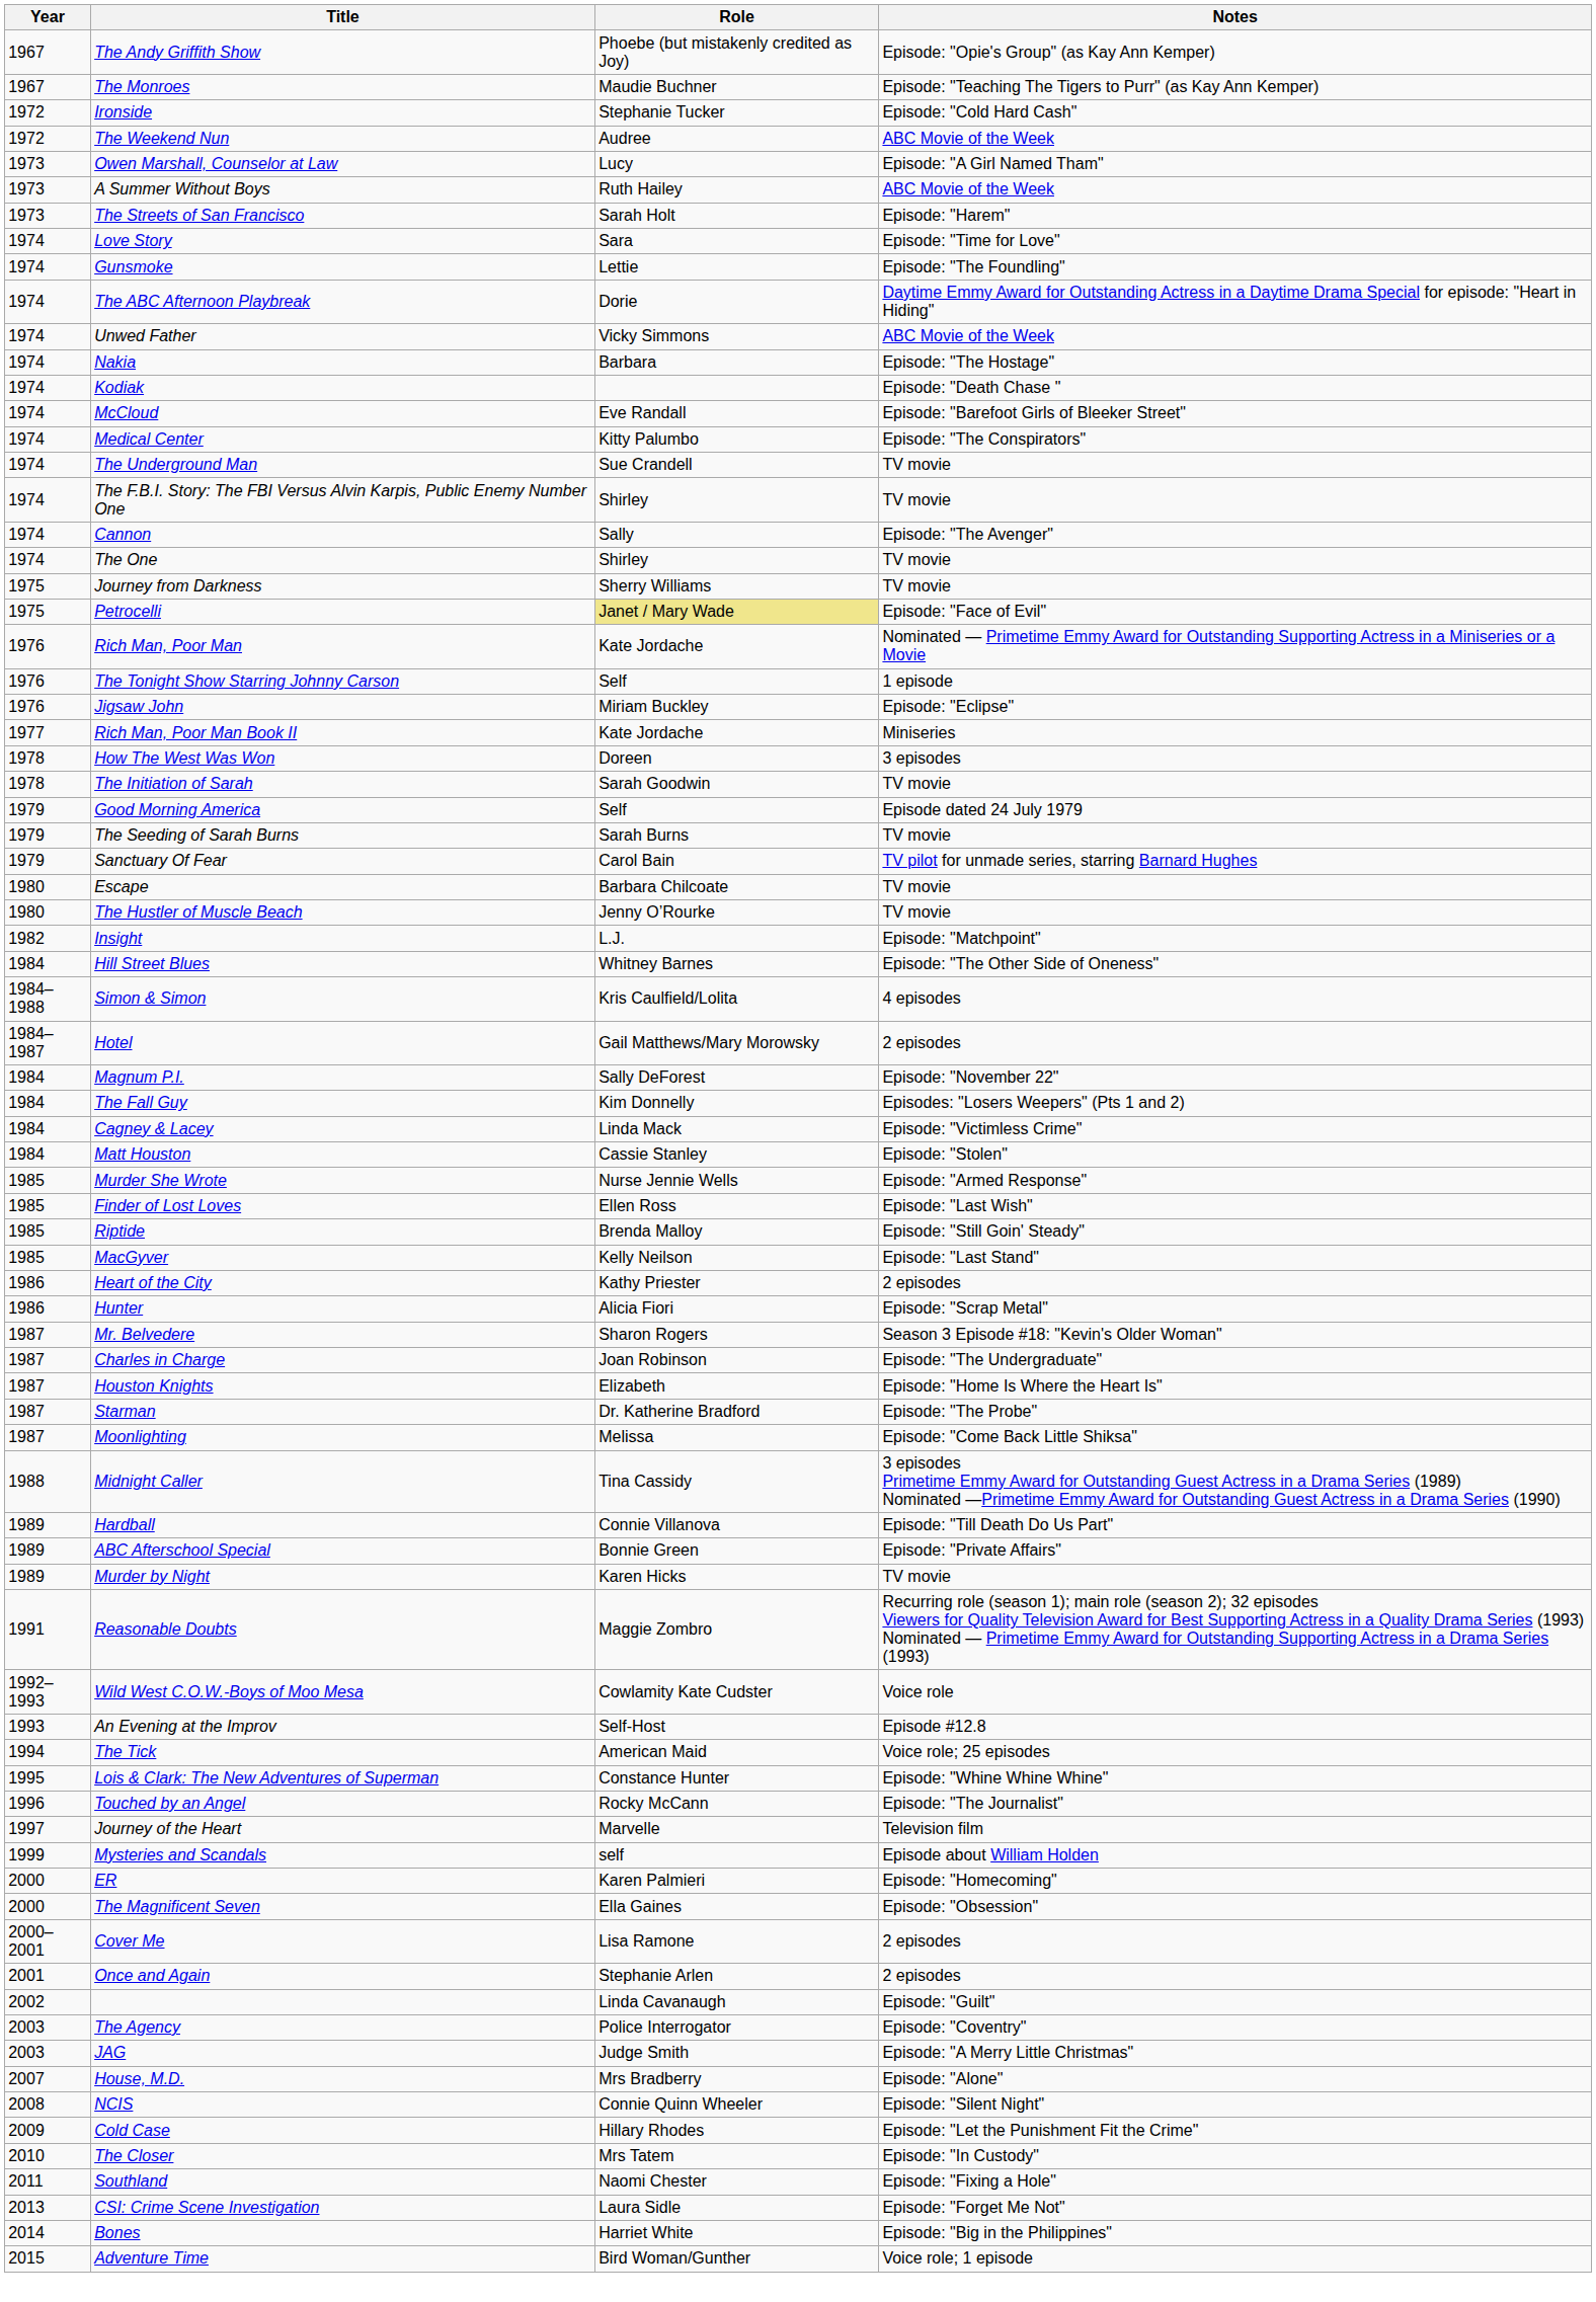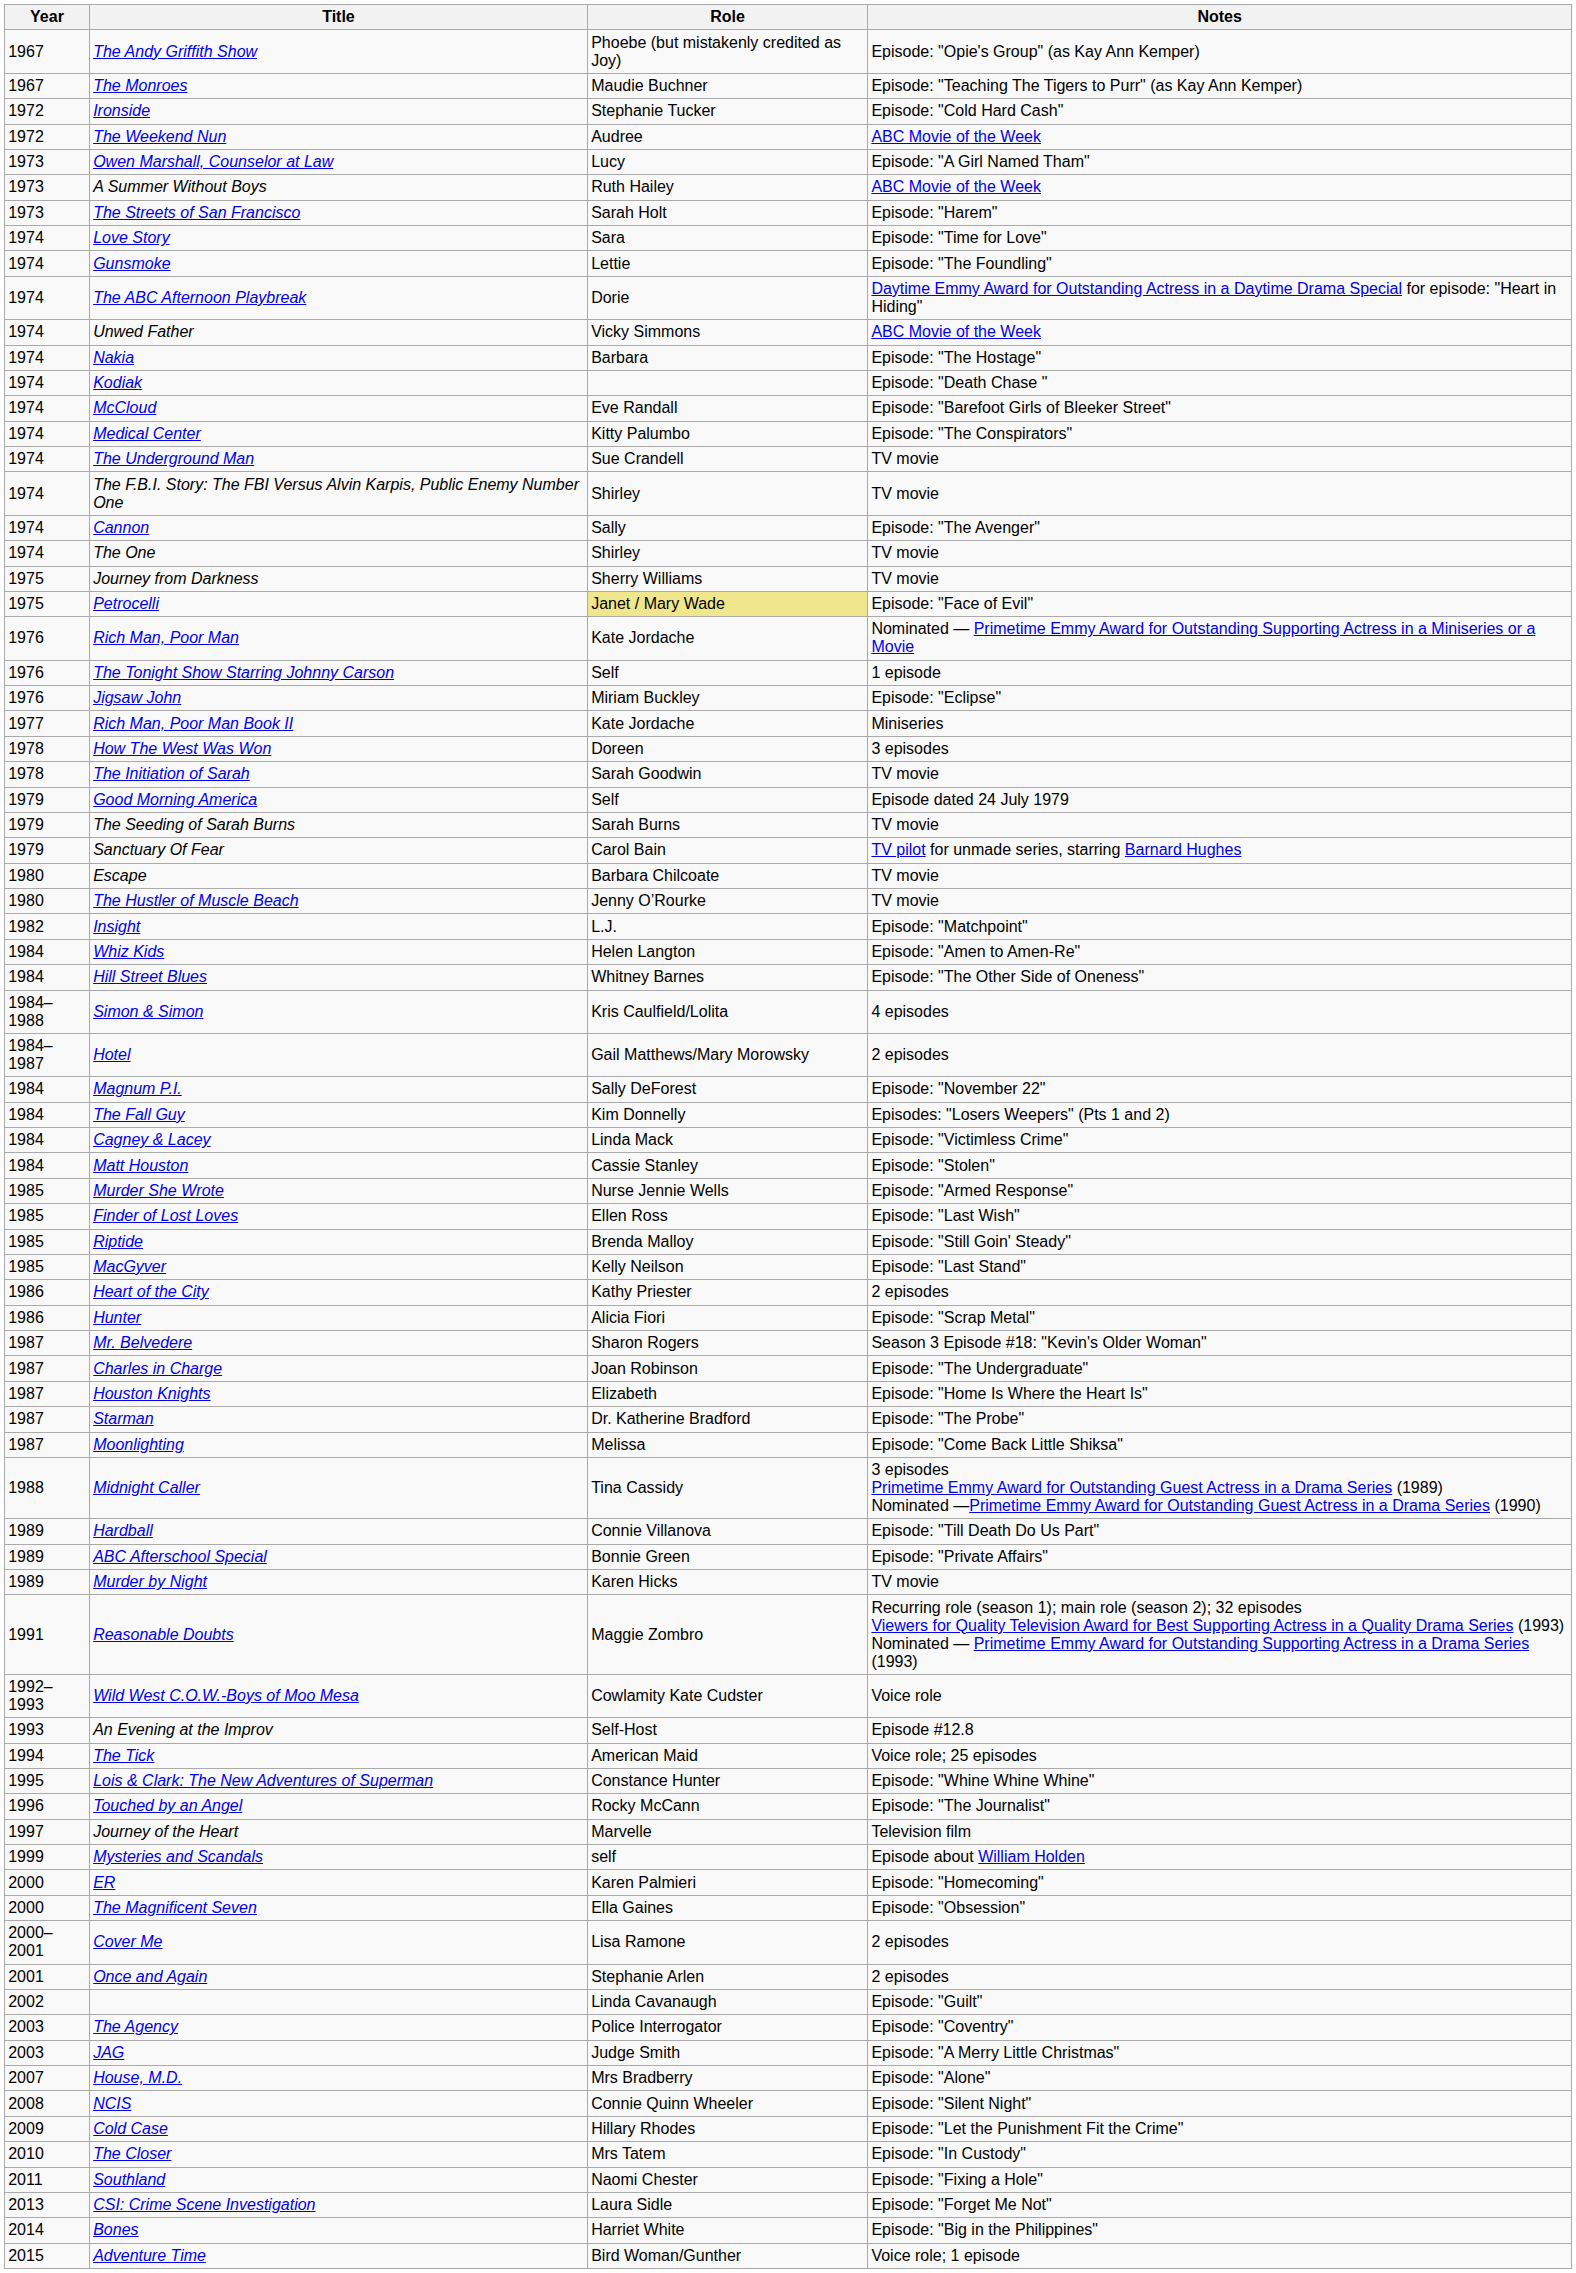+ row: 1984 | Whiz Kids | Helen Langton | Episode: "Amen to Amen-Re"
